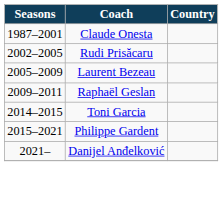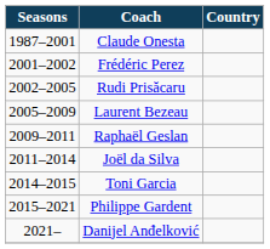+ row: 2001–2002 | Frédéric Perez
+ row: 2011–2014 | Joël da Silva
